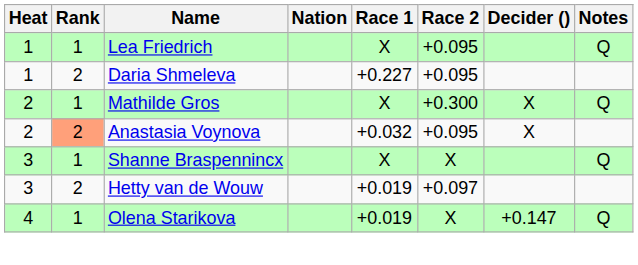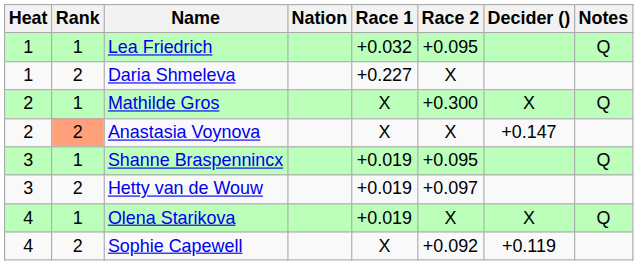Lea Friedrich | Race 1: X -> +0.032
Daria Shmeleva | Race 2: +0.095 -> X
Anastasia Voynova | Race 1: +0.032 -> X
Anastasia Voynova | Race 2: +0.095 -> X
Anastasia Voynova | Decider (): X -> +0.147
Shanne Braspennincx | Race 1: X -> +0.019
Shanne Braspennincx | Race 2: X -> +0.095
Olena Starikova | Decider (): +0.147 -> X
+ row: 4 | 2 | Sophie Capewell | X | +0.092 | +0.119
